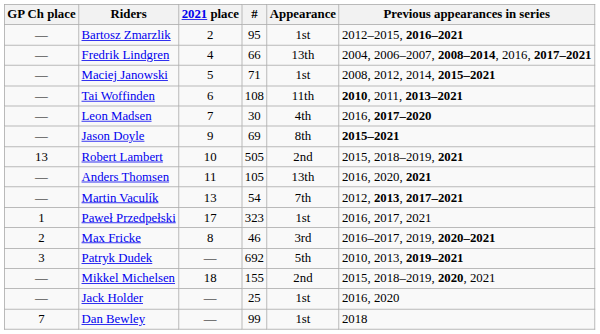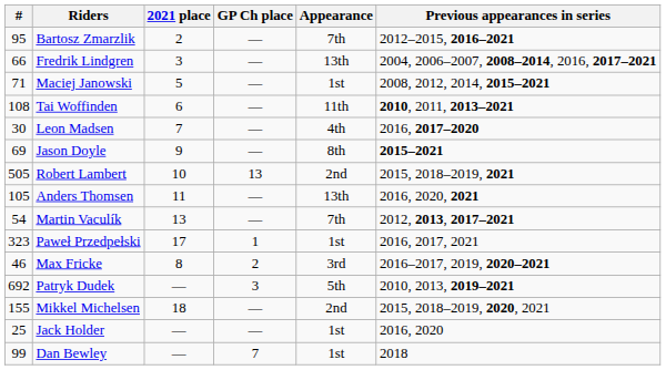columns swapped: # <-> GP Ch place
Bartosz Zmarzlik | Appearance: 1st -> 7th
Fredrik Lindgren | 2021 place: 4 -> 3
